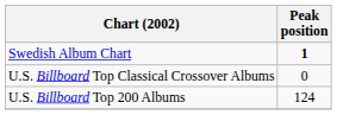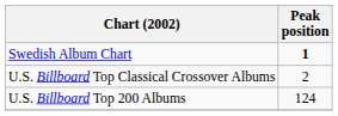U.S. Billboard Top Classical Crossover Albums | Peak position: 0 -> 2
